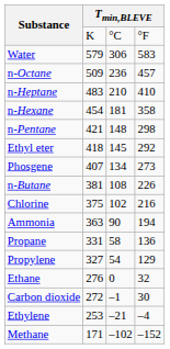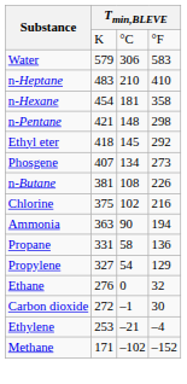- row: n-Octane | 509 | 236 | 457
